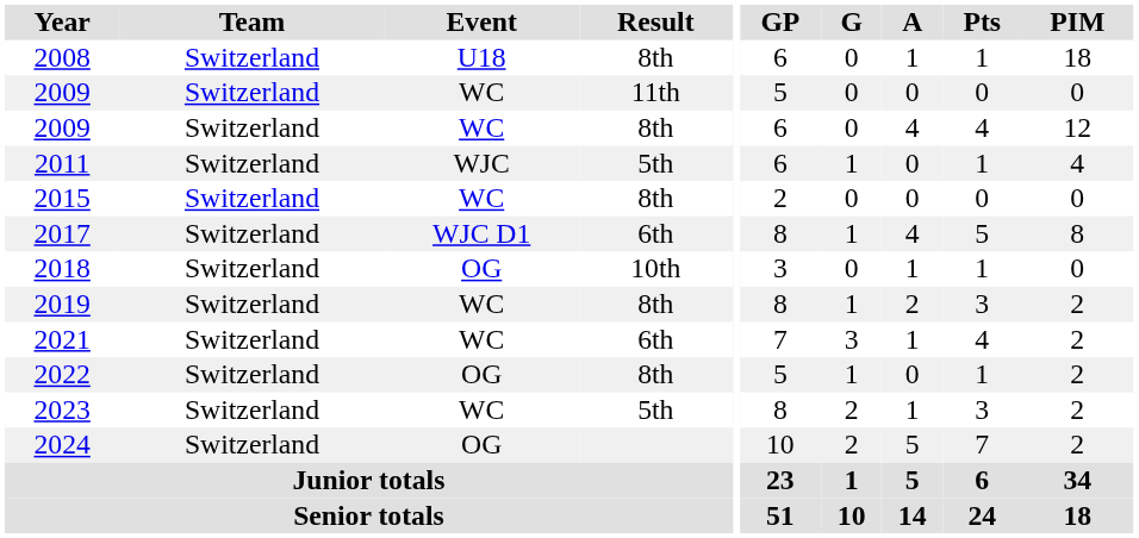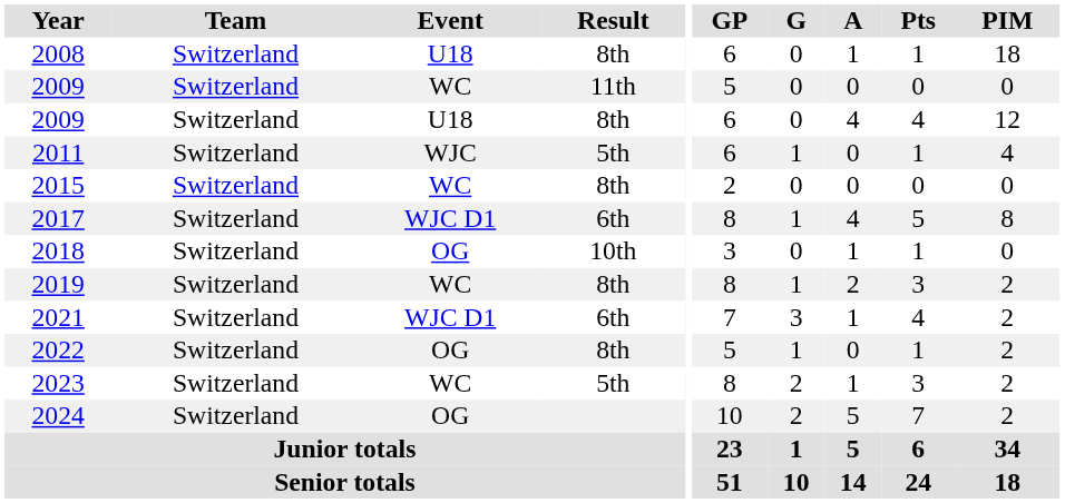2009 / 8th | Event: WC -> U18
2021 | Event: WC -> WJC D1
